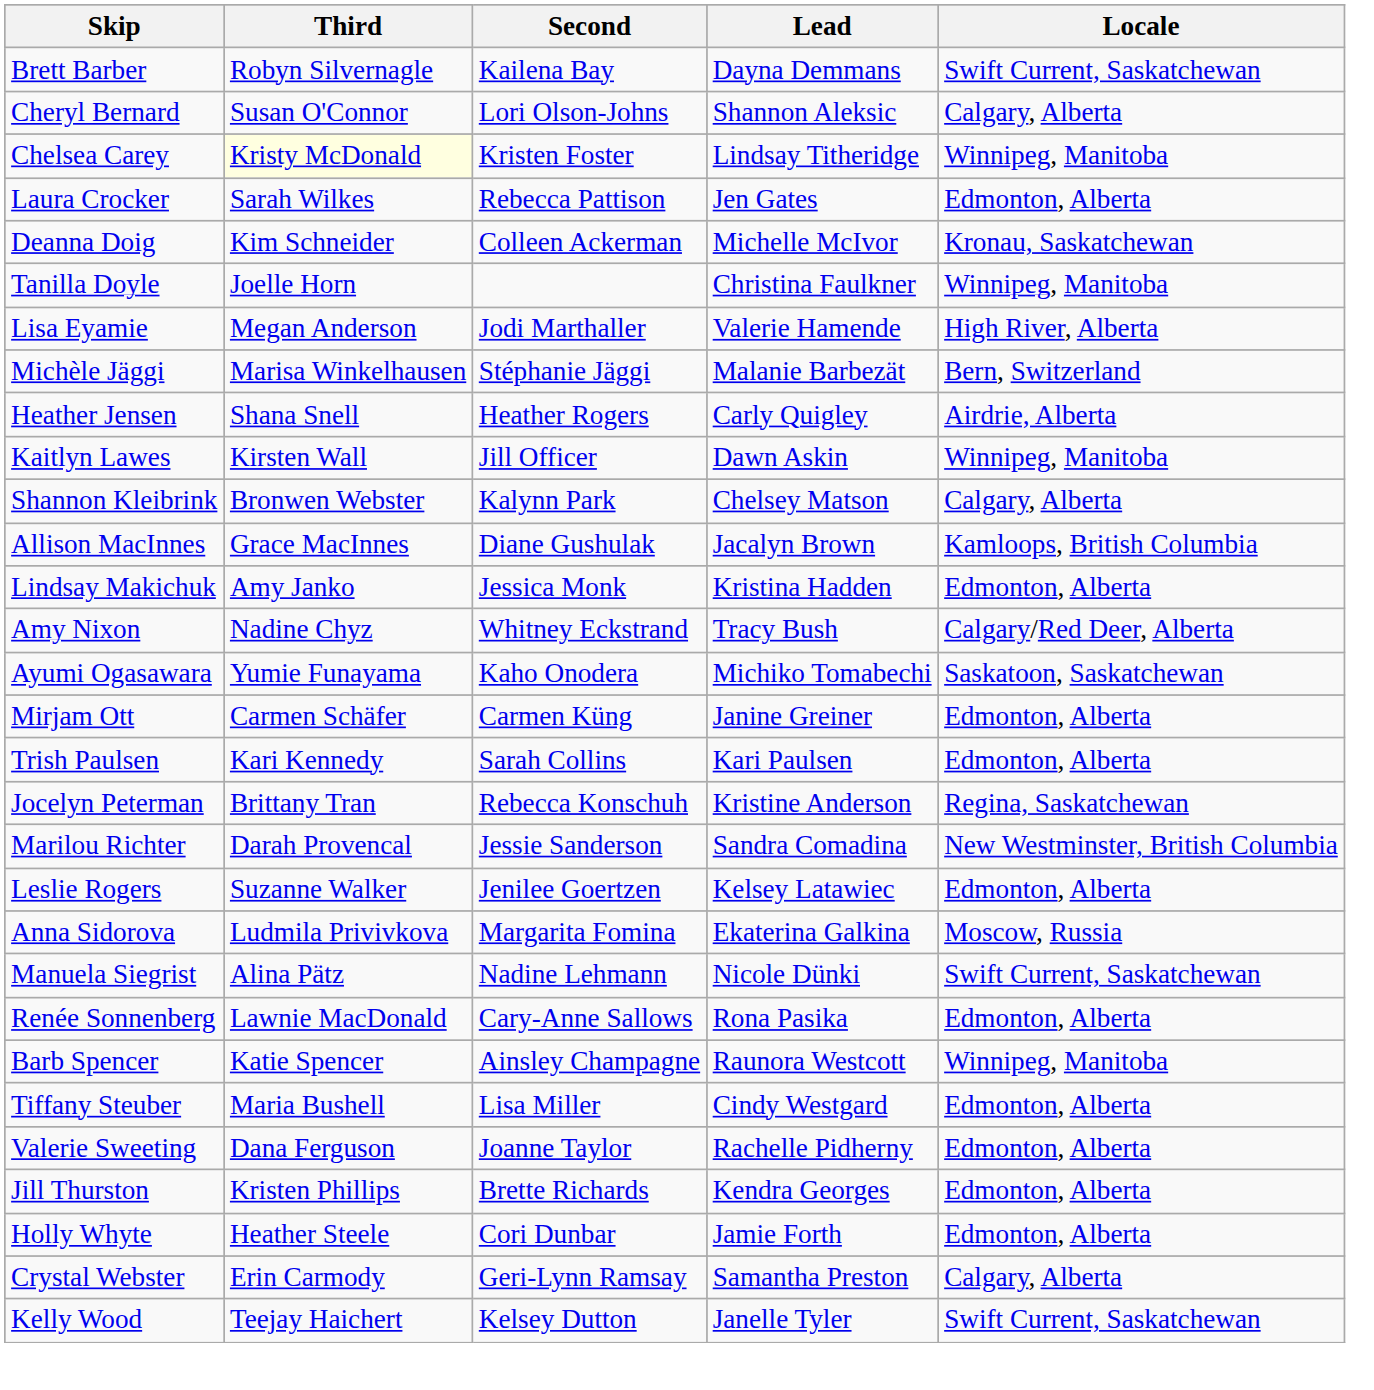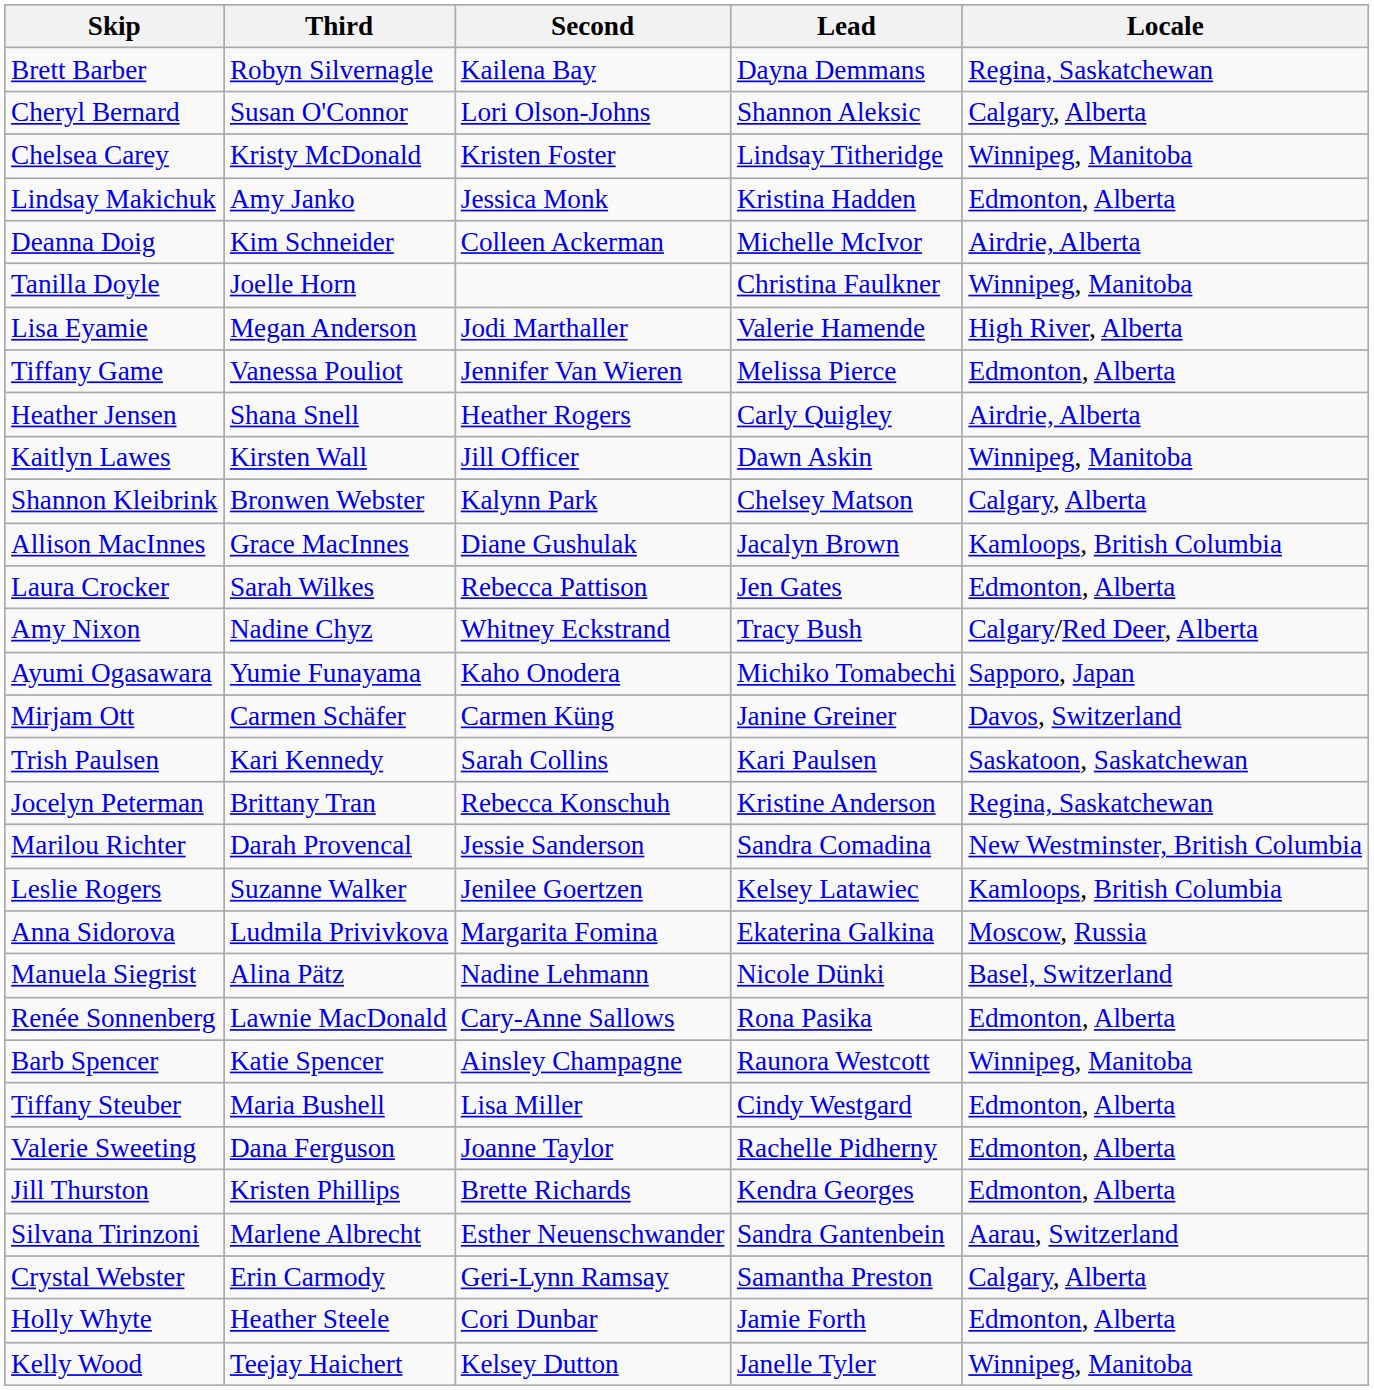Brett Barber | Locale: Swift Current, Saskatchewan -> Regina, Saskatchewan
Chelsea Carey | Third: lightyellow background -> no background
rows swapped: Laura Crocker <-> Lindsay Makichuk
Deanna Doig | Locale: Kronau, Saskatchewan -> Airdrie, Alberta
+ row: Tiffany Game | Vanessa Pouliot | Jennifer Van Wieren | Melissa Pierce | Edmonton, Alberta
- row: Michèle Jäggi | Marisa Winkelhausen | Stéphanie Jäggi | Malanie Barbezät | Bern, Switzerland
Ayumi Ogasawara | Locale: Saskatoon, Saskatchewan -> Sapporo, Japan
Mirjam Ott | Locale: Edmonton, Alberta -> Davos, Switzerland
Trish Paulsen | Locale: Edmonton, Alberta -> Saskatoon, Saskatchewan
Leslie Rogers | Locale: Edmonton, Alberta -> Kamloops, British Columbia
Manuela Siegrist | Locale: Swift Current, Saskatchewan -> Basel, Switzerland
+ row: Silvana Tirinzoni | Marlene Albrecht | Esther Neuenschwander | Sandra Gantenbein | Aarau, Switzerland
rows swapped: Crystal Webster <-> Holly Whyte
Kelly Wood | Locale: Swift Current, Saskatchewan -> Winnipeg, Manitoba
